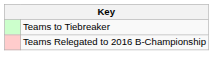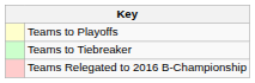+ row: Teams to Playoffs
